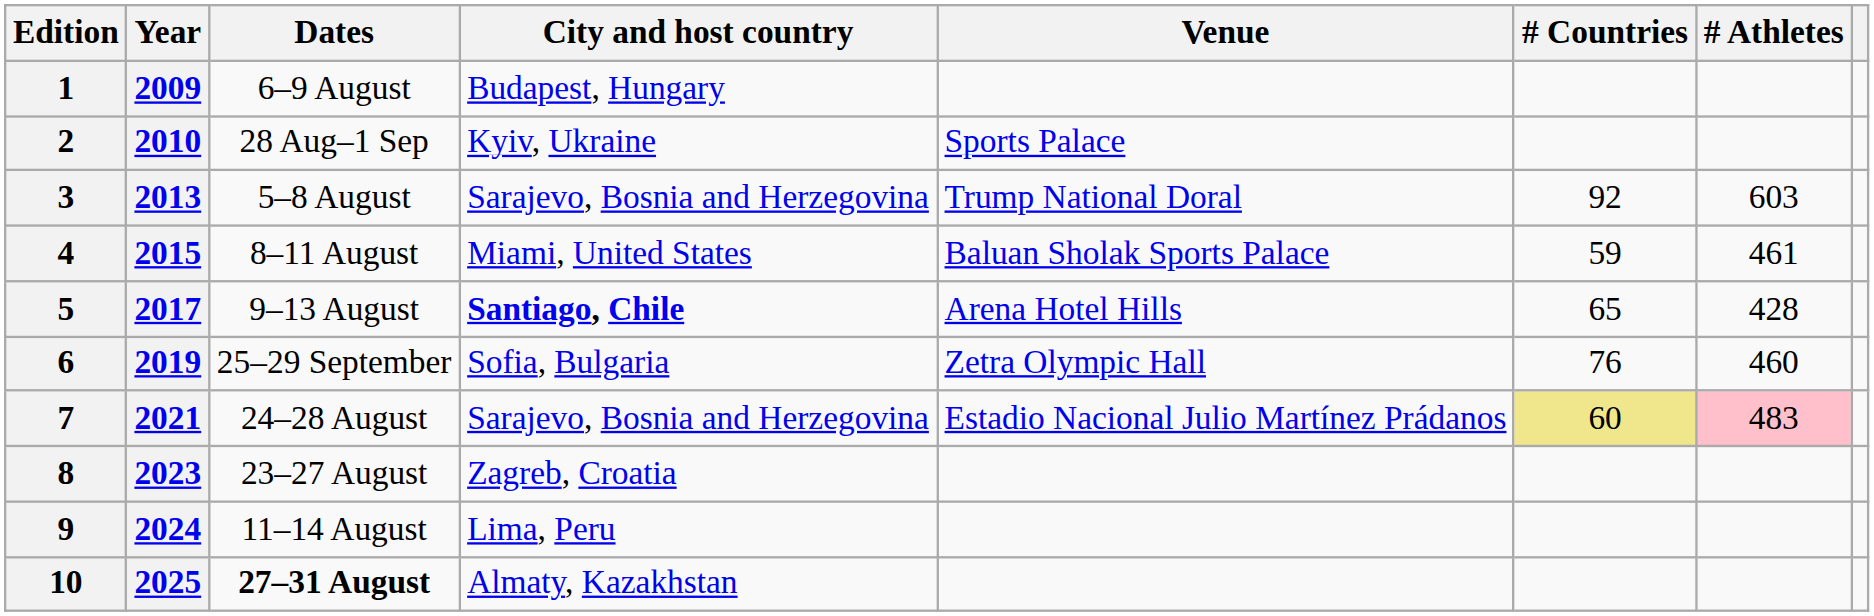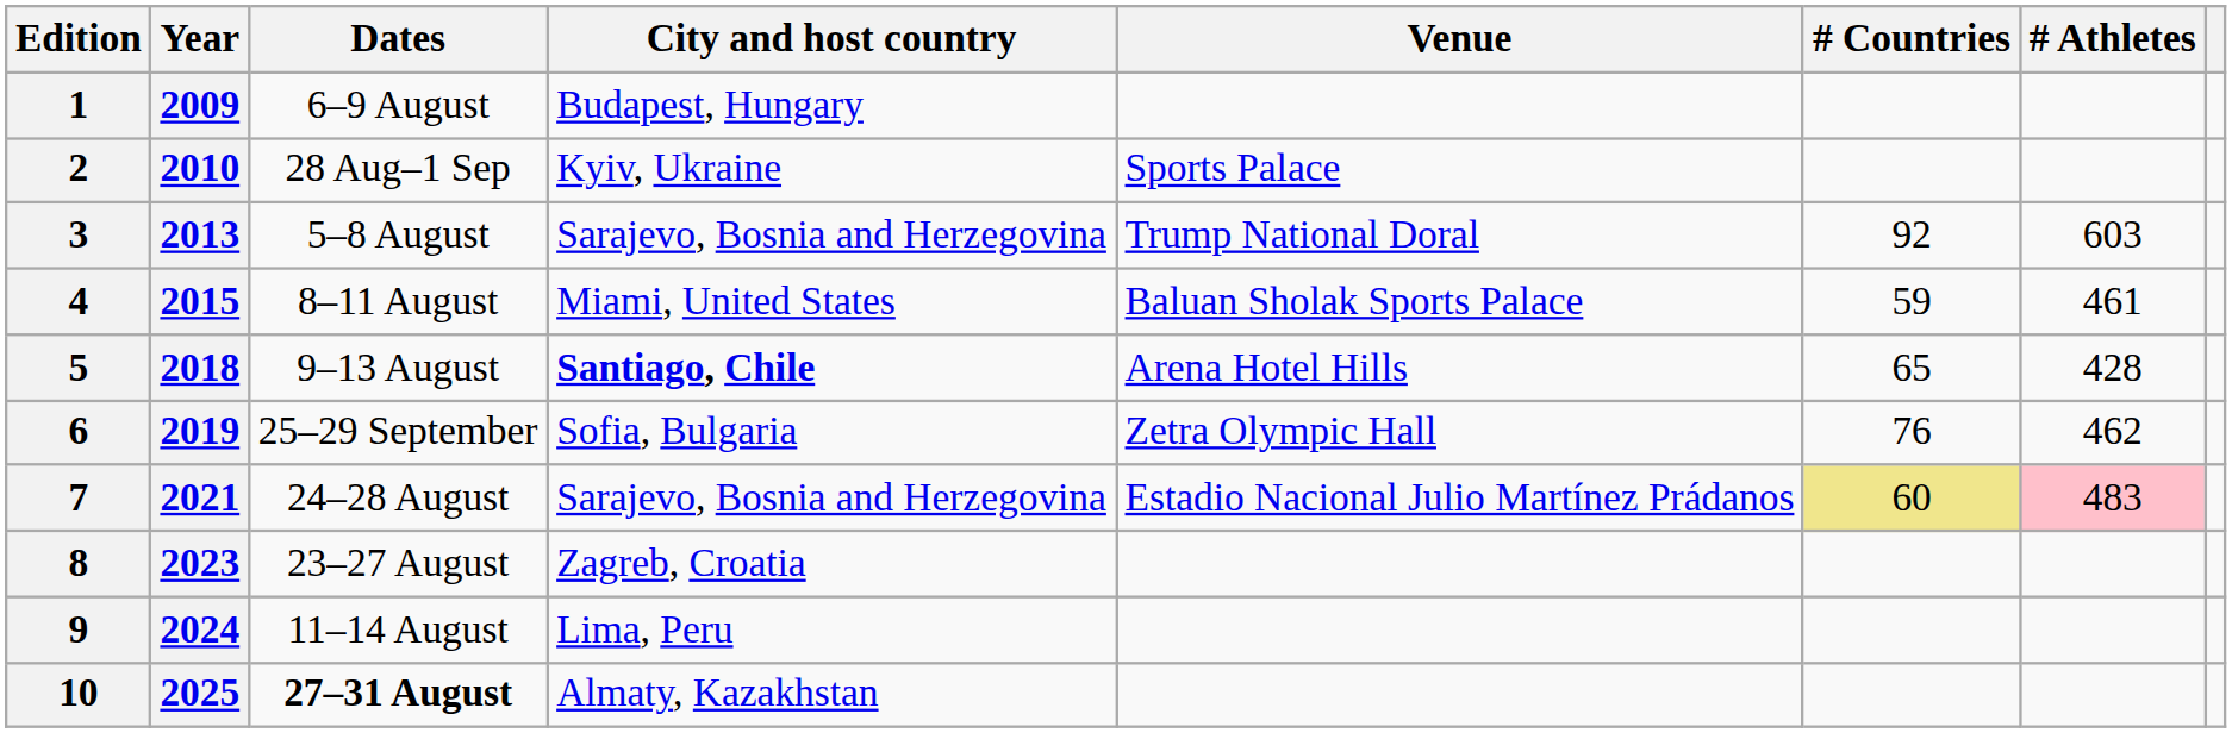5 | Year: 2017 -> 2018
6 | # Athletes: 460 -> 462
